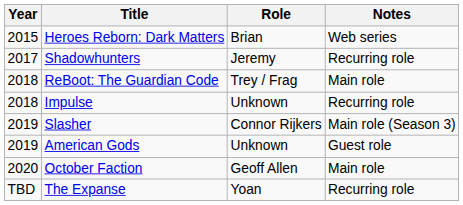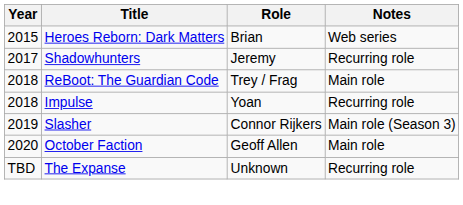Impulse | Role: Unknown -> Yoan
- row: 2019 | American Gods | Unknown | Guest role
The Expanse | Role: Yoan -> Unknown
